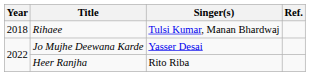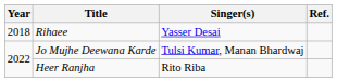Rihaee | Singer(s): Tulsi Kumar, Manan Bhardwaj -> Yasser Desai
Jo Mujhe Deewana Karde | Singer(s): Yasser Desai -> Tulsi Kumar, Manan Bhardwaj
